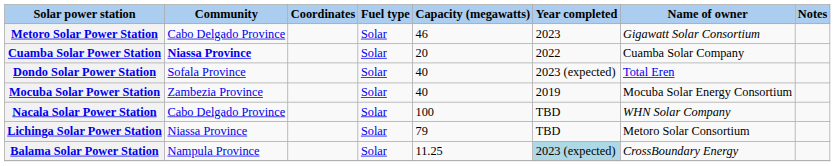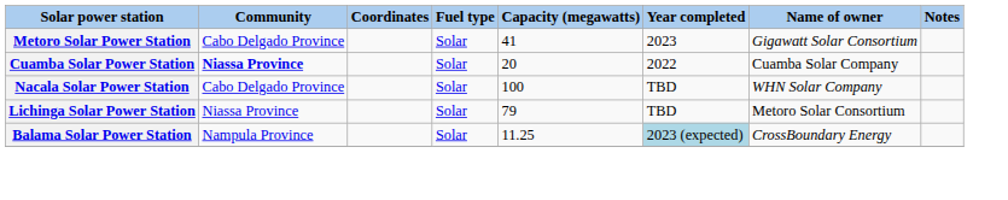Metoro Solar Power Station | Capacity (megawatts): 46 -> 41
- row: Dondo Solar Power Station | Sofala Province | Solar | 40 | 2023 (expected) | Total Eren
- row: Mocuba Solar Power Station | Zambezia Province | Solar | 40 | 2019 | Mocuba Solar Energy Consortium
